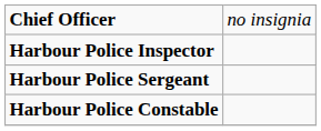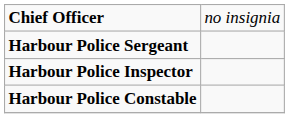rows swapped: Harbour Police Inspector <-> Harbour Police Sergeant
